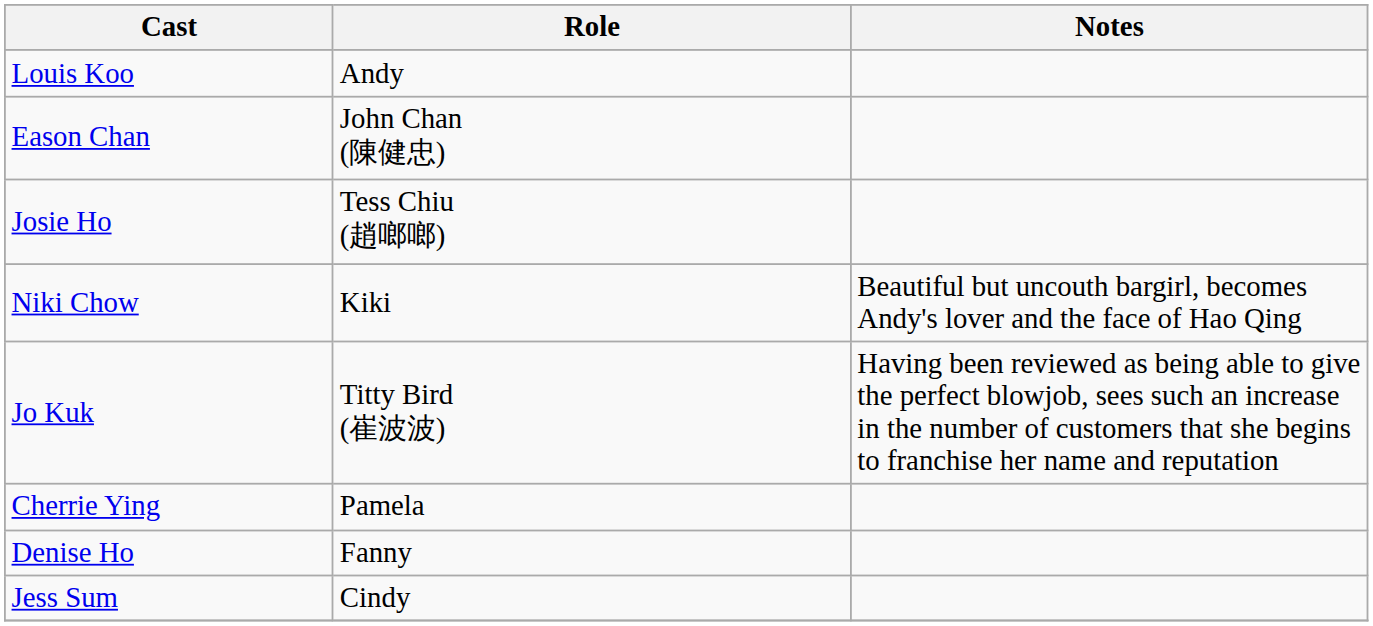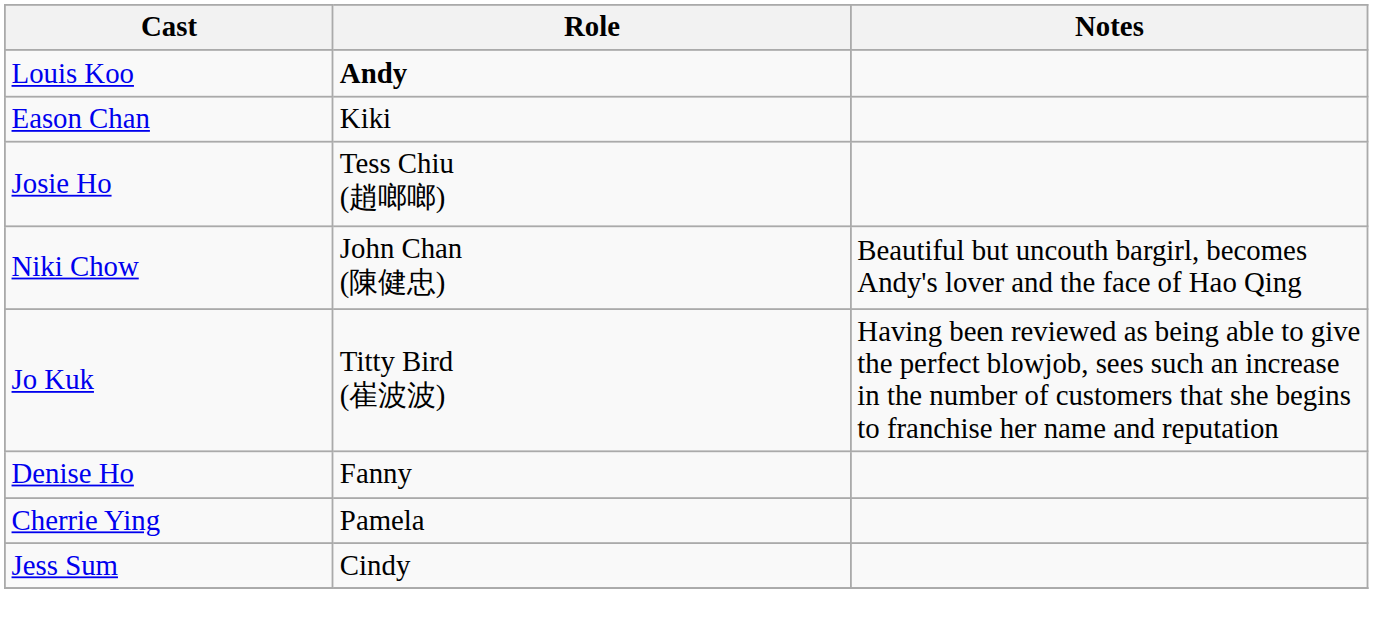Louis Koo | Role: normal -> bold
Eason Chan | Role: John Chan (陳健忠) -> Kiki
Niki Chow | Role: Kiki -> John Chan (陳健忠)
rows swapped: Cherrie Ying <-> Denise Ho
